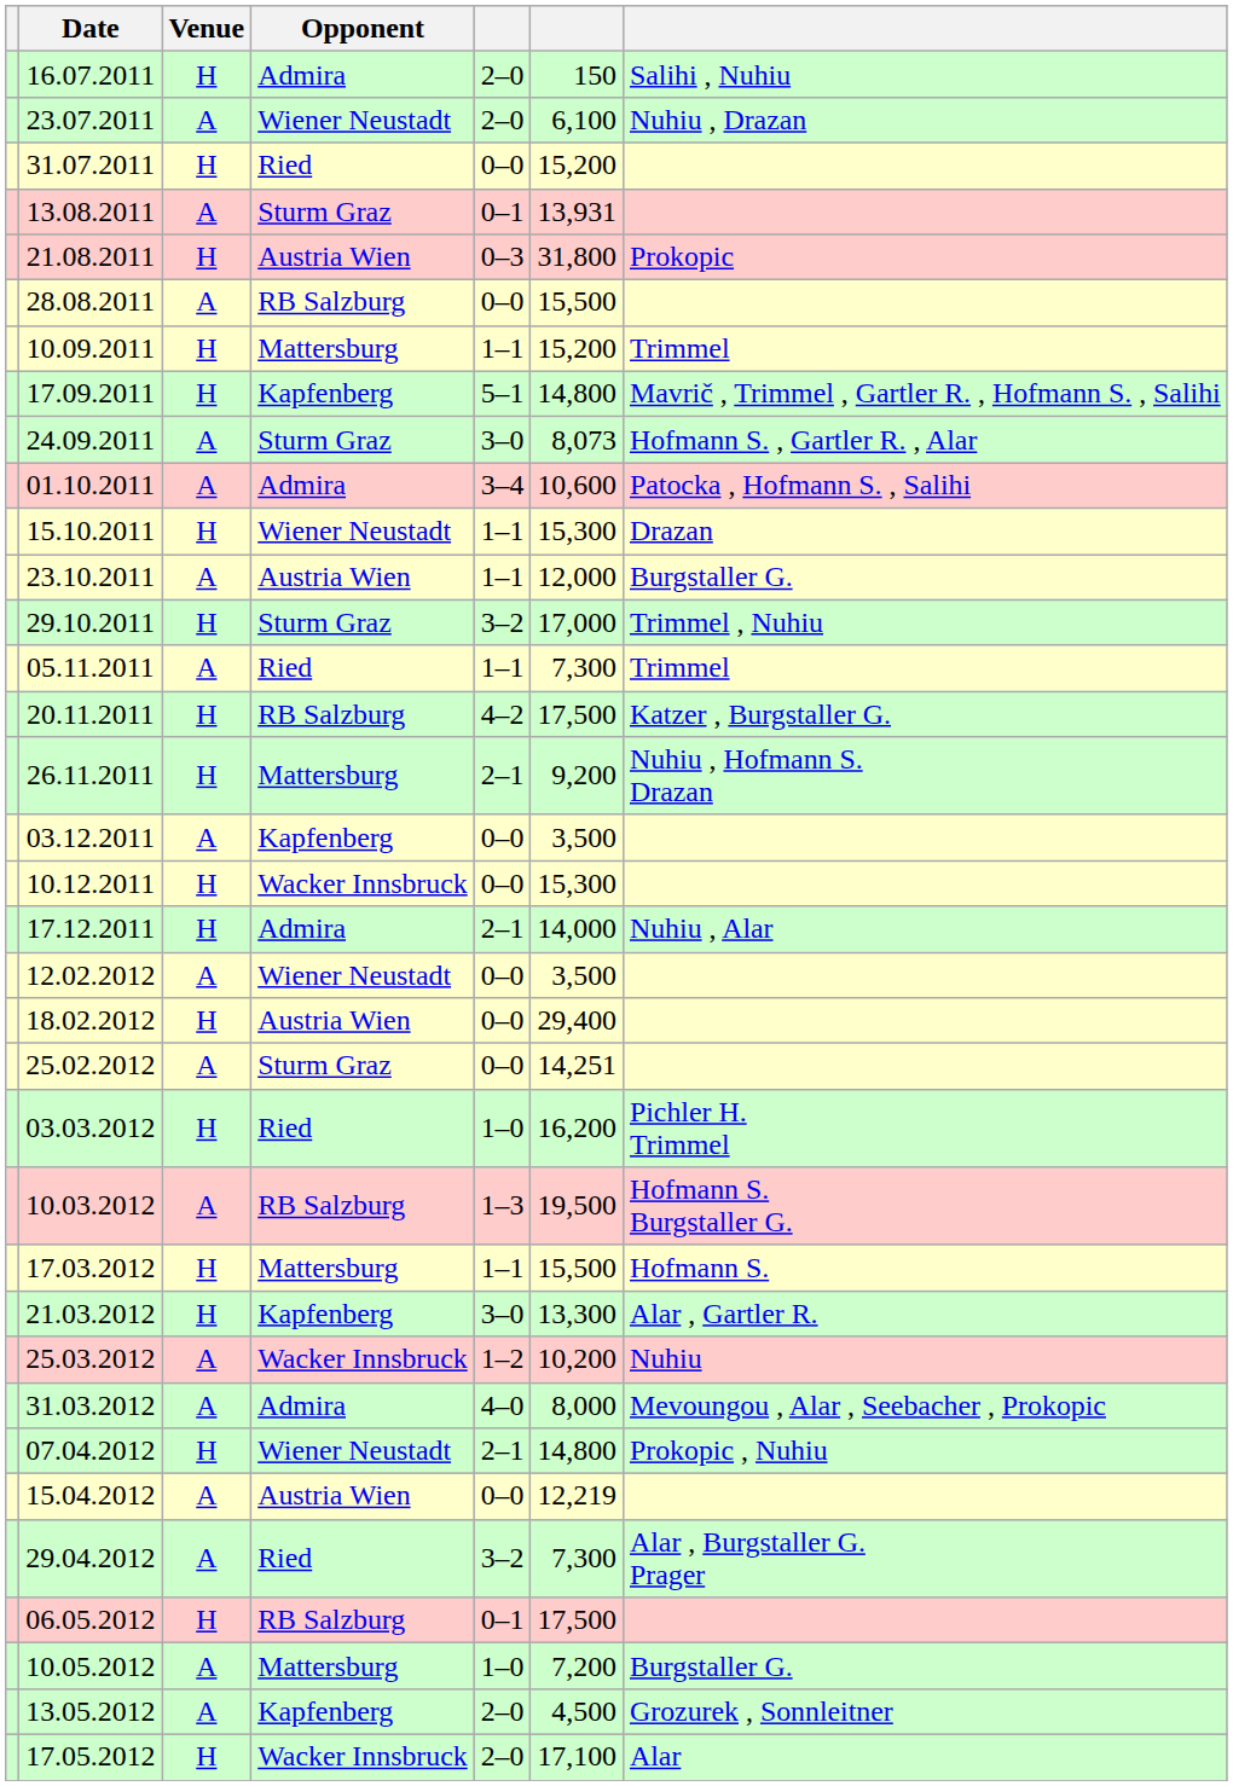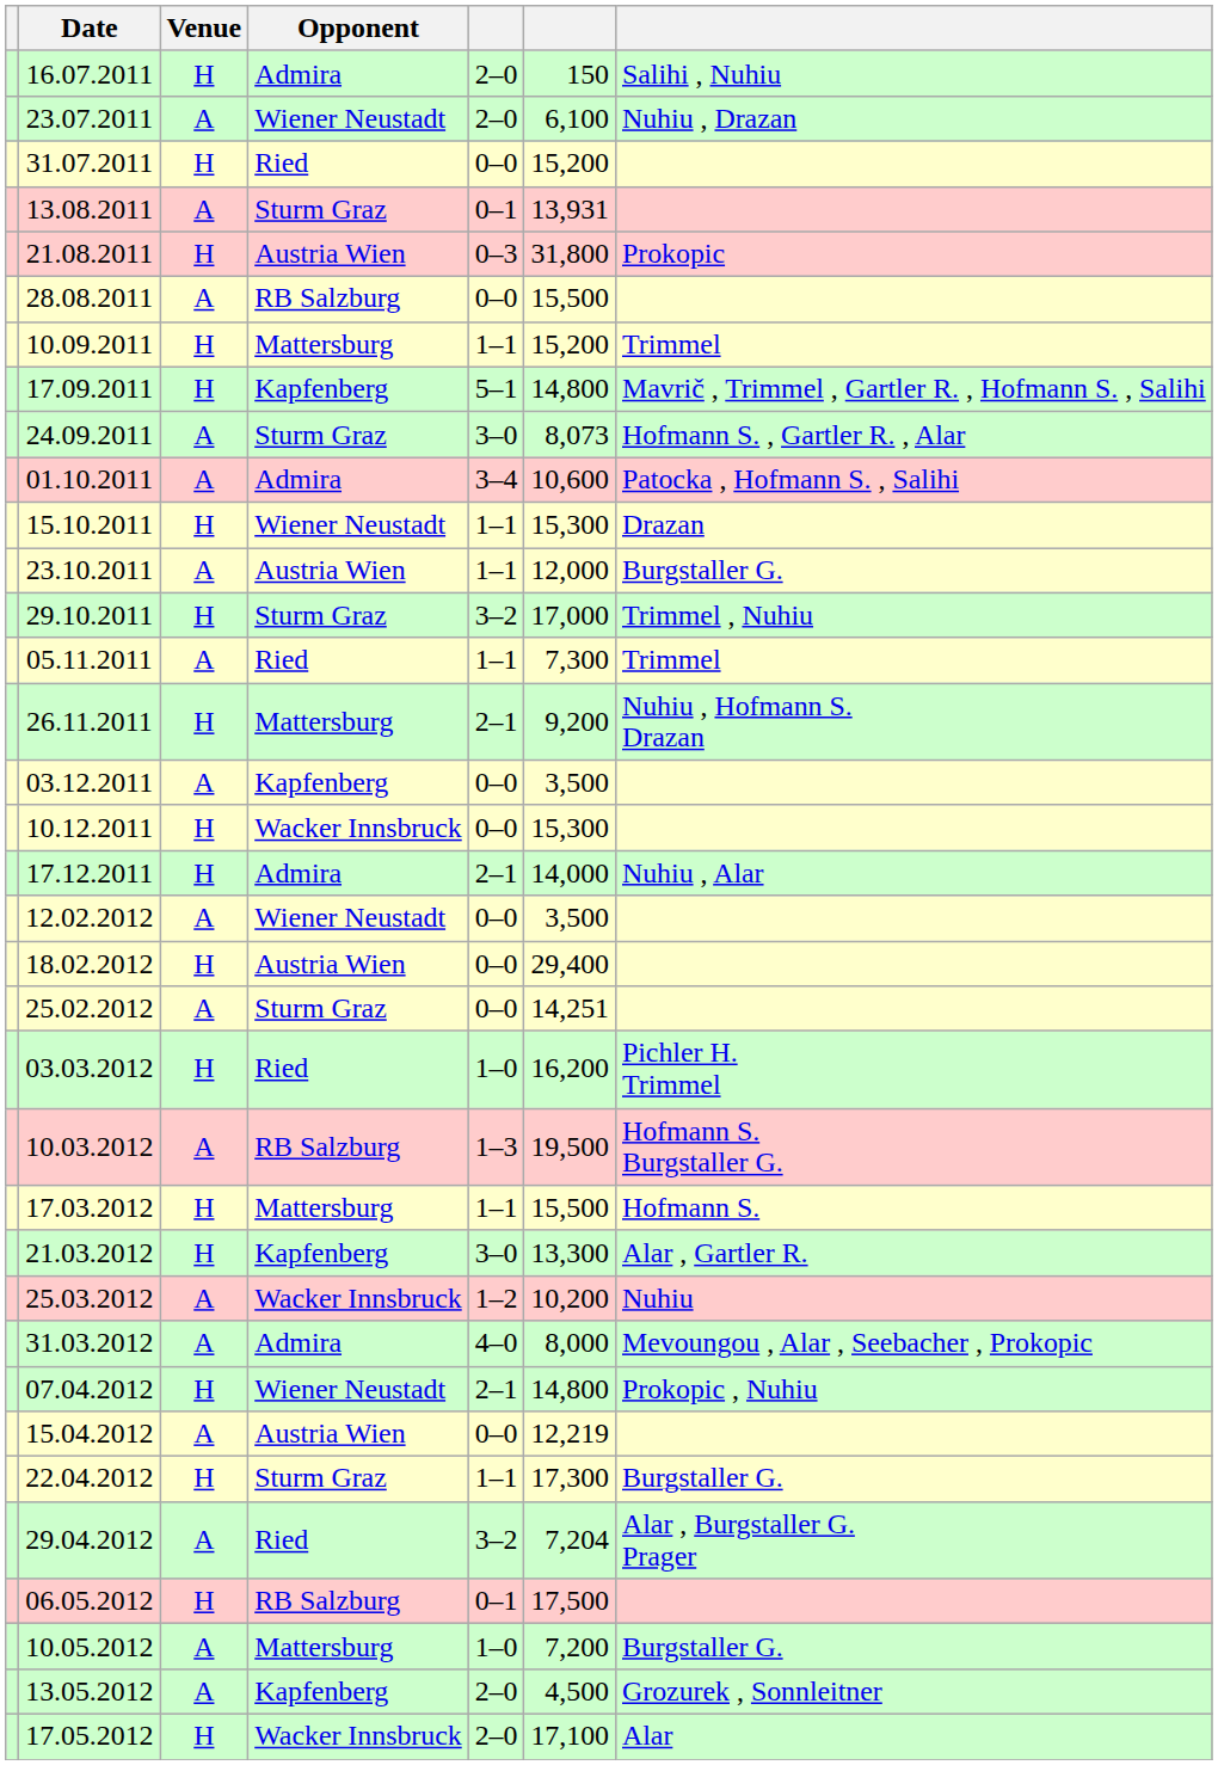- row: 20.11.2011 | H | RB Salzburg | 4–2 | 17,500 | Katzer , Burgstaller G.
+ row: 22.04.2012 | H | Sturm Graz | 1–1 | 17,300 | Burgstaller G.
29.04.2012 | column 6: 7,300 -> 7,204
